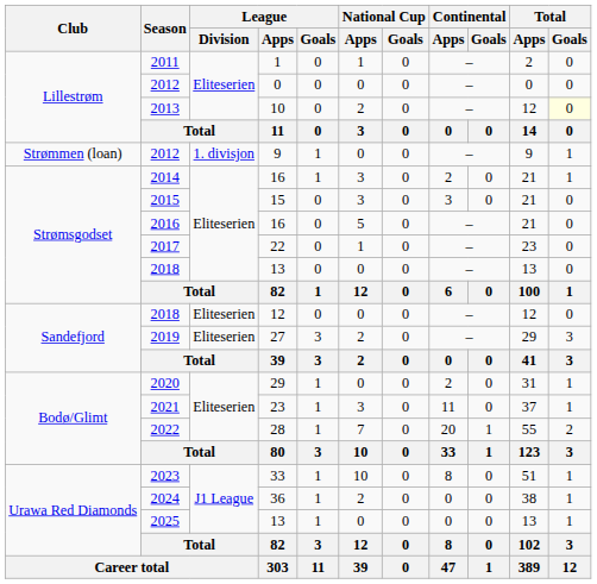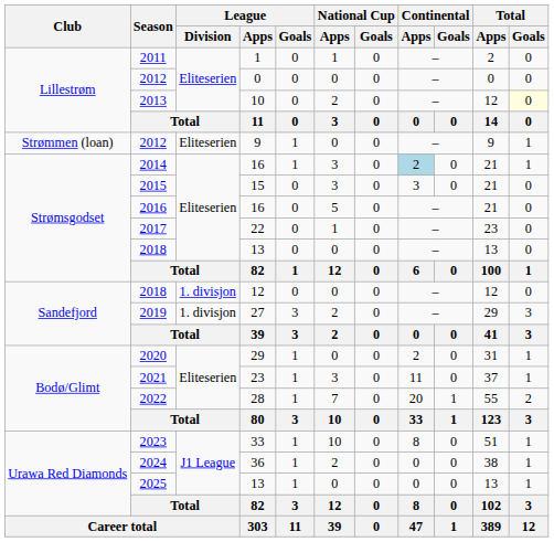2012 / 9 | League / Division: 1. divisjon -> Eliteserien
2014 | Continental / Apps: no background -> lightblue background
2018 / 12 | League / Division: Eliteserien -> 1. divisjon
2019 | League / Division: Eliteserien -> 1. divisjon
